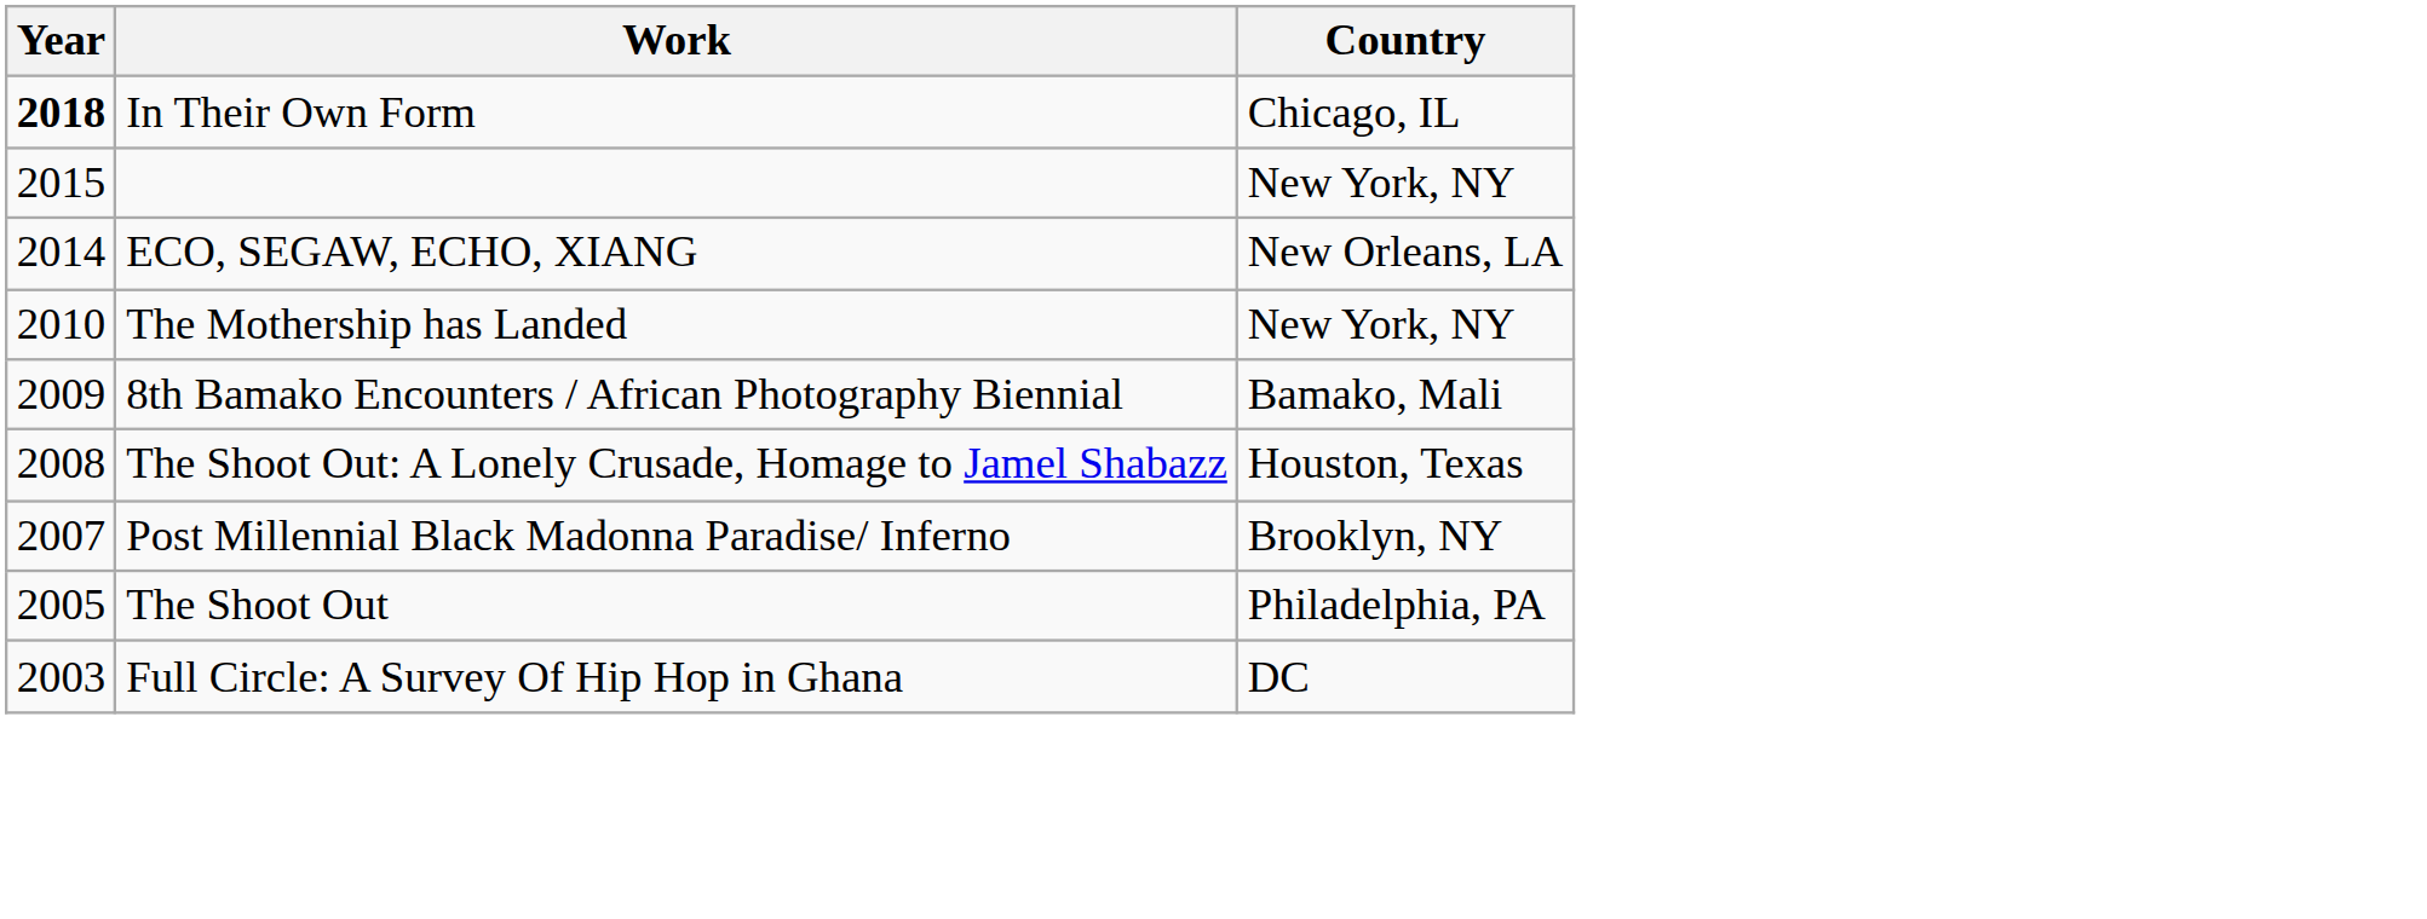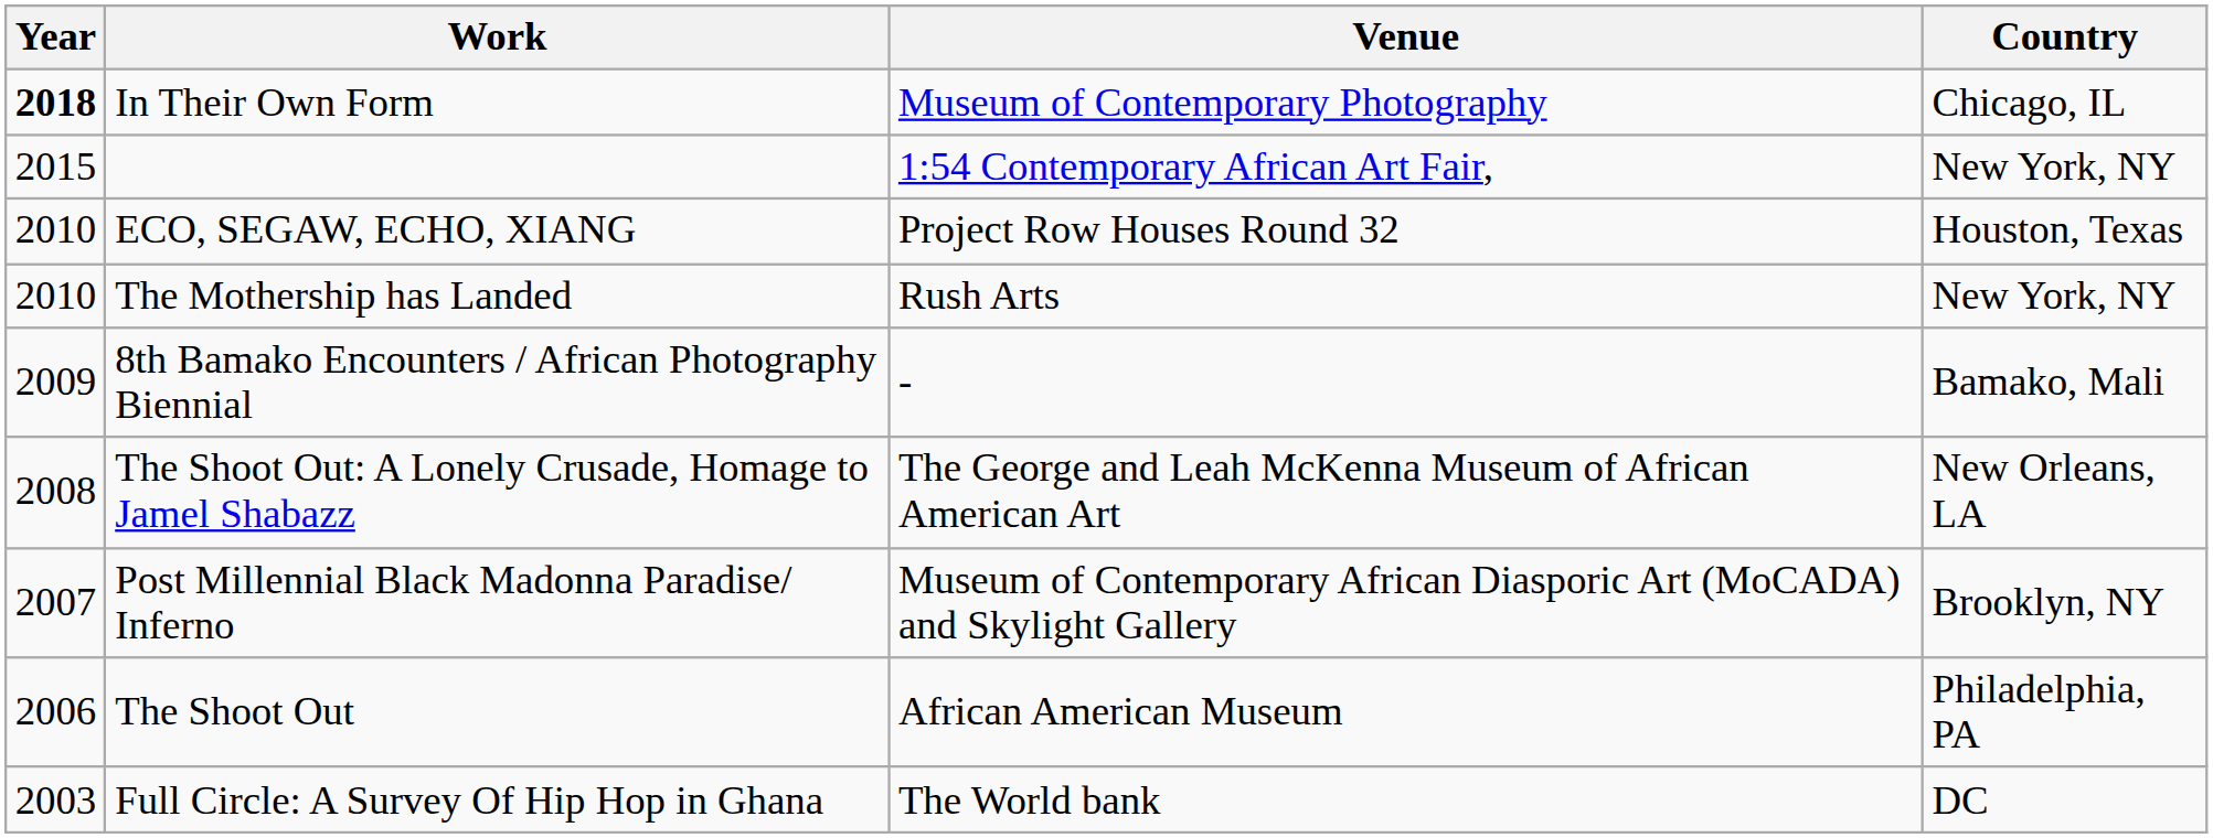+ column: Venue | Museum of Contemporary Photography | 1:54 Contemporary African Art Fair, | Project Row Houses Round 32 | Rush Arts | - | The George and Leah McKenna Museum of African American Art | Museum of Contemporary African Diasporic Art (MoCADA) and Skylight Gallery | African American Museum | The World bank
ECO, SEGAW, ECHO, XIANG | Year: 2014 -> 2010
ECO, SEGAW, ECHO, XIANG | Country: New Orleans, LA -> Houston, Texas
The Shoot Out: A Lonely Crusade, Homage to Jamel Shabazz | Country: Houston, Texas -> New Orleans, LA
The Shoot Out | Year: 2005 -> 2006
